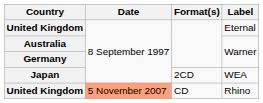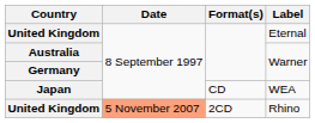WEA | Format(s): 2CD -> CD
Rhino | Format(s): CD -> 2CD
